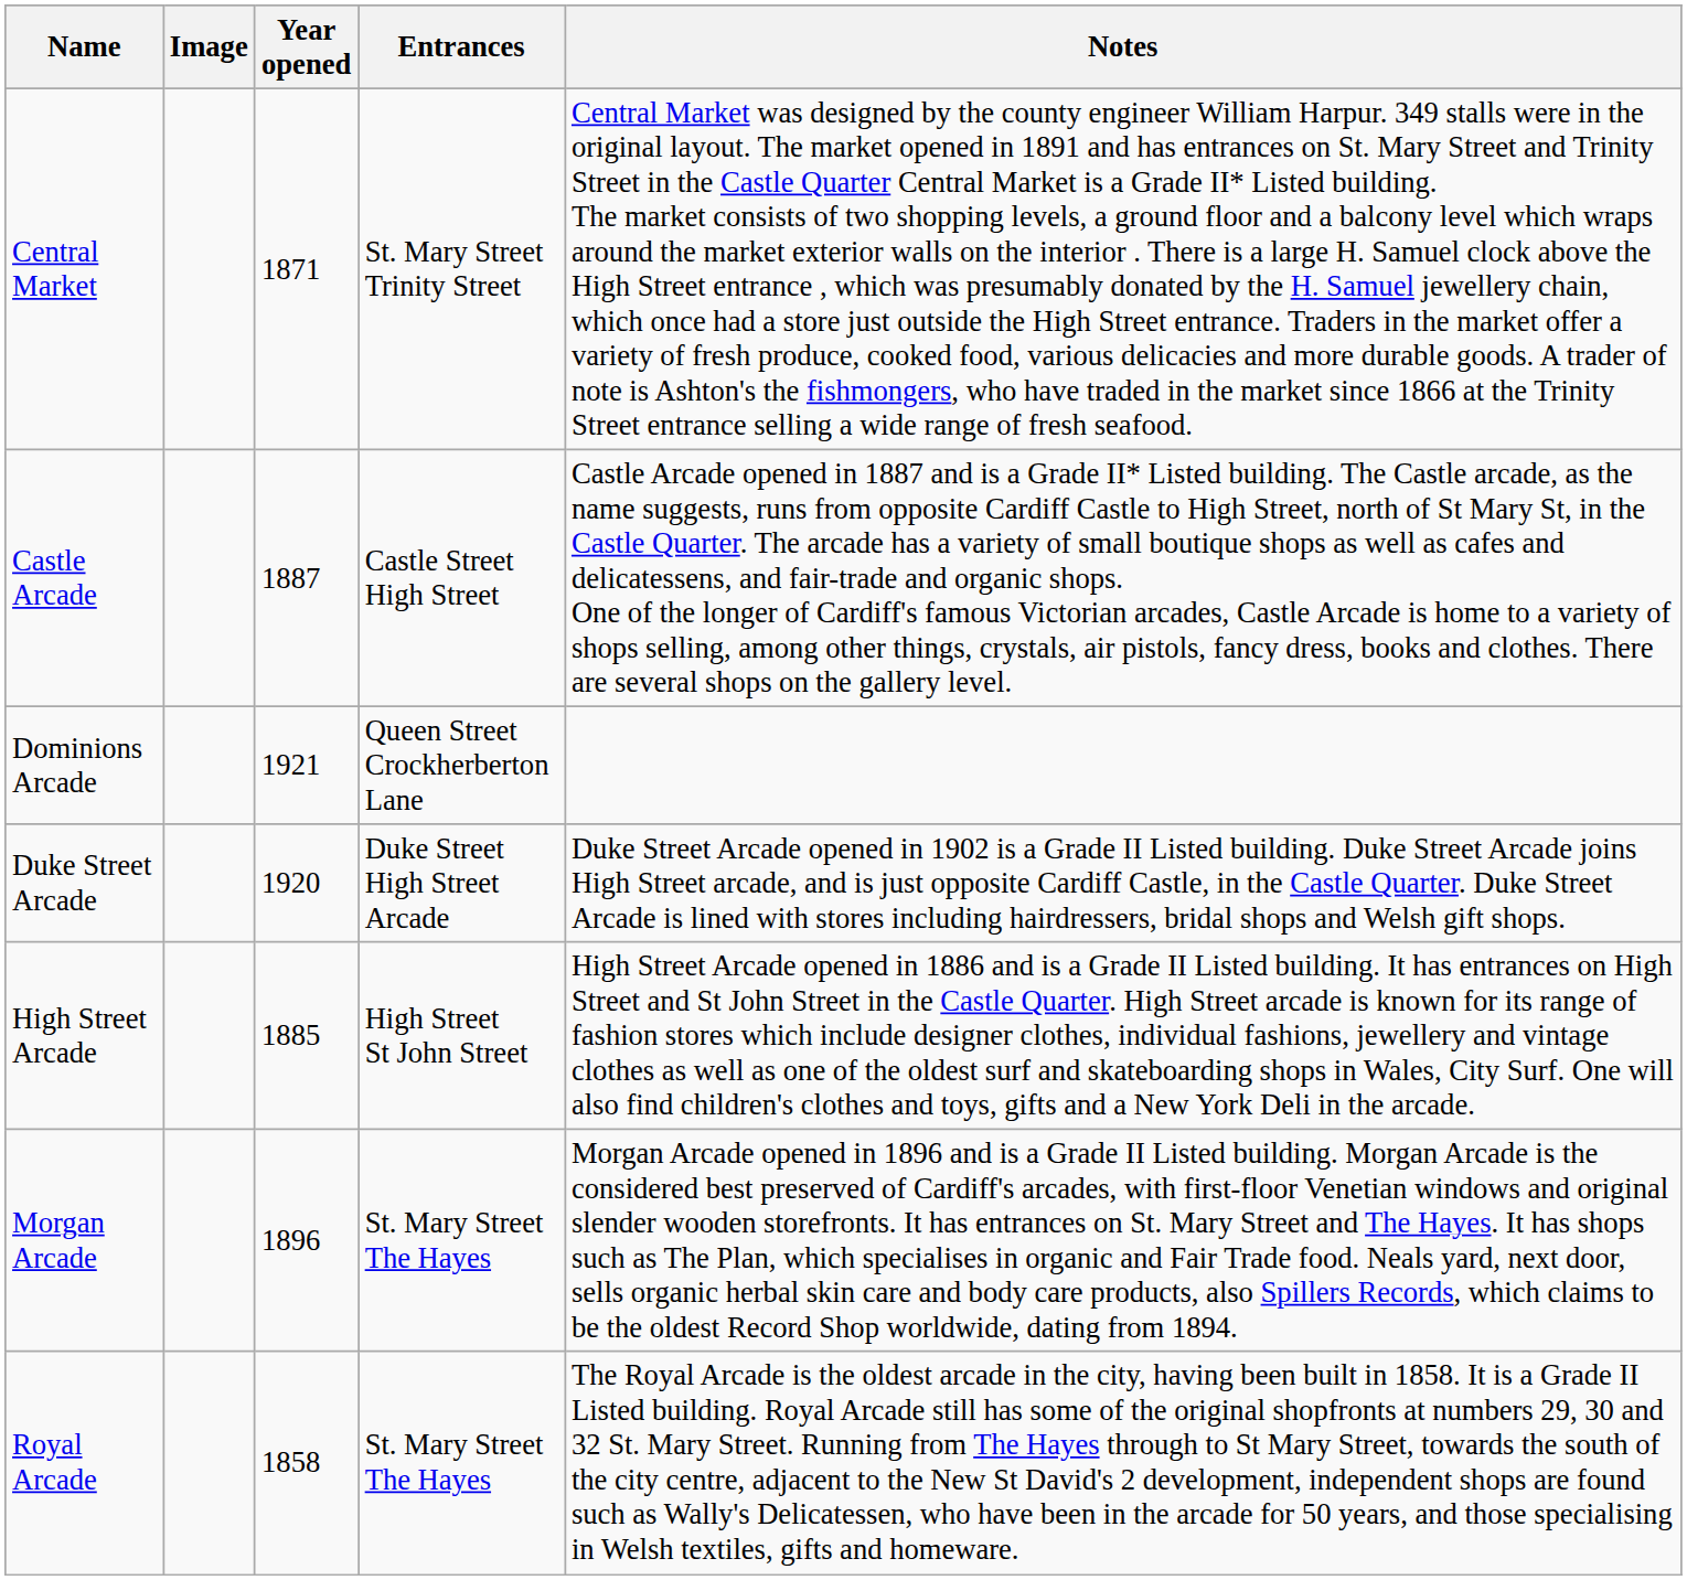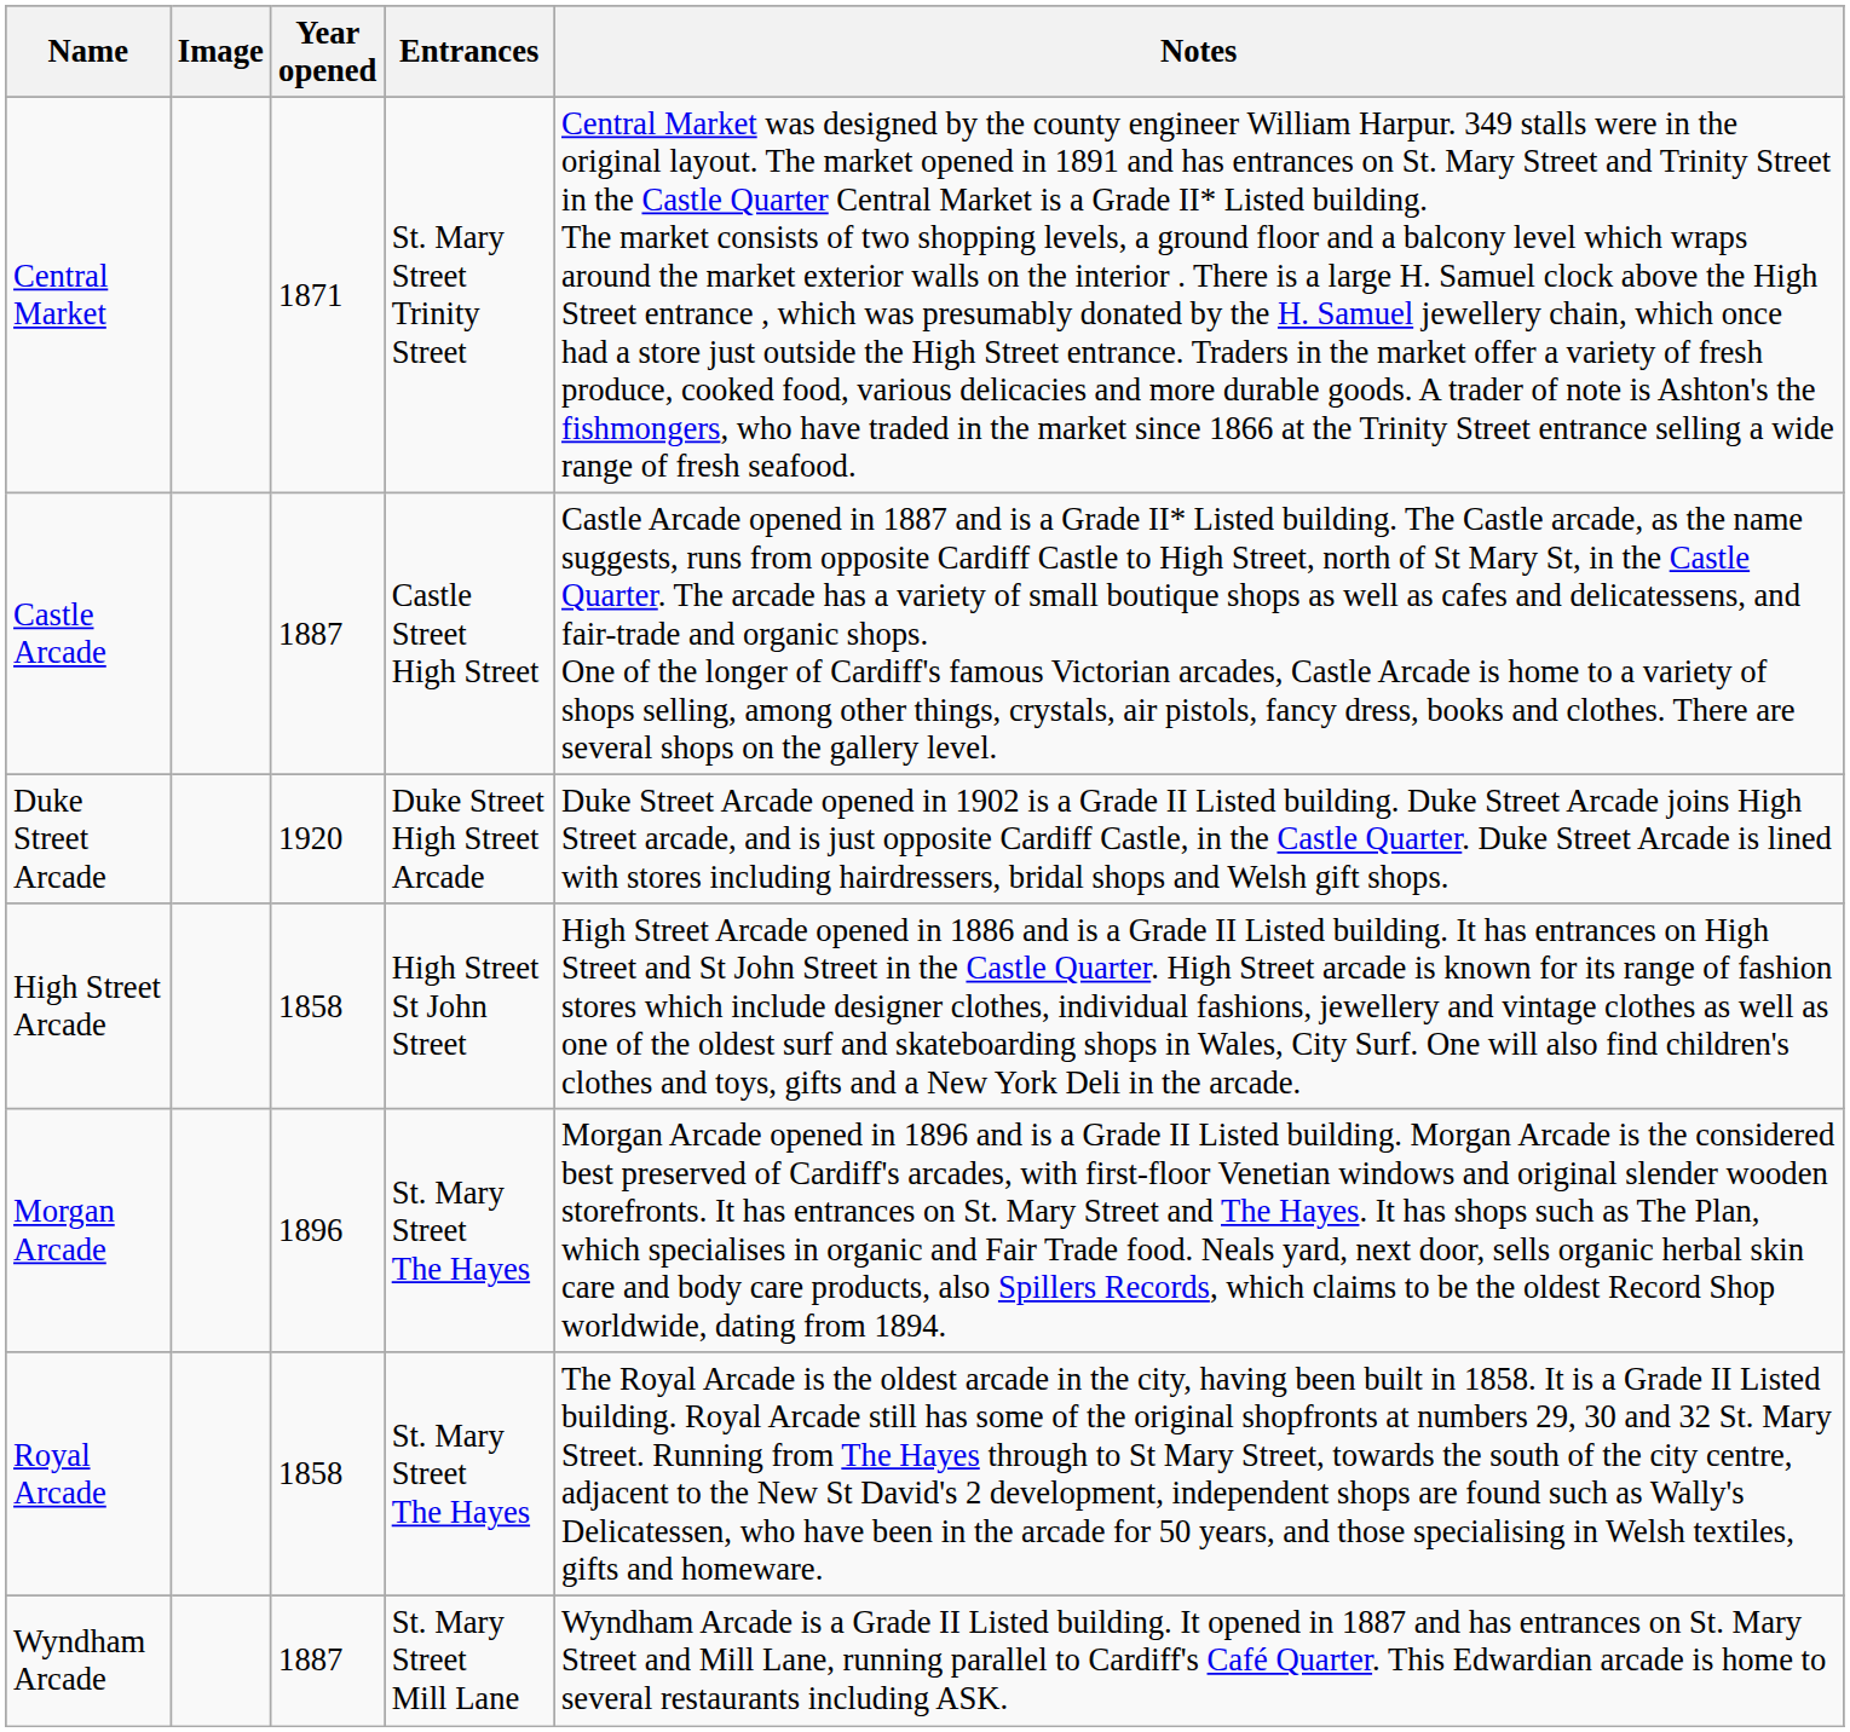- row: Dominions Arcade | 1921 | Queen Street Crockherberton Lane
High Street Arcade | Year opened: 1885 -> 1858
+ row: Wyndham Arcade | 1887 | St. Mary Street Mill Lane | Wyndham Arcade is a Grade II Listed building. It opened in 1887 and has entrances on St. Mary Street and Mill Lane, running parallel to Cardiff's Café Quarter. This Edwardian arcade is home to several restaurants including ASK.
